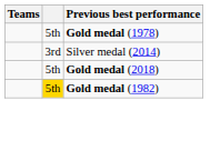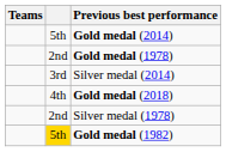+ row: 5th | Gold medal (2014)
Gold medal (1978) | column 2: 5th -> 2nd
Gold medal (2018) | column 2: 5th -> 4th
+ row: 2nd | Silver medal (1978)
